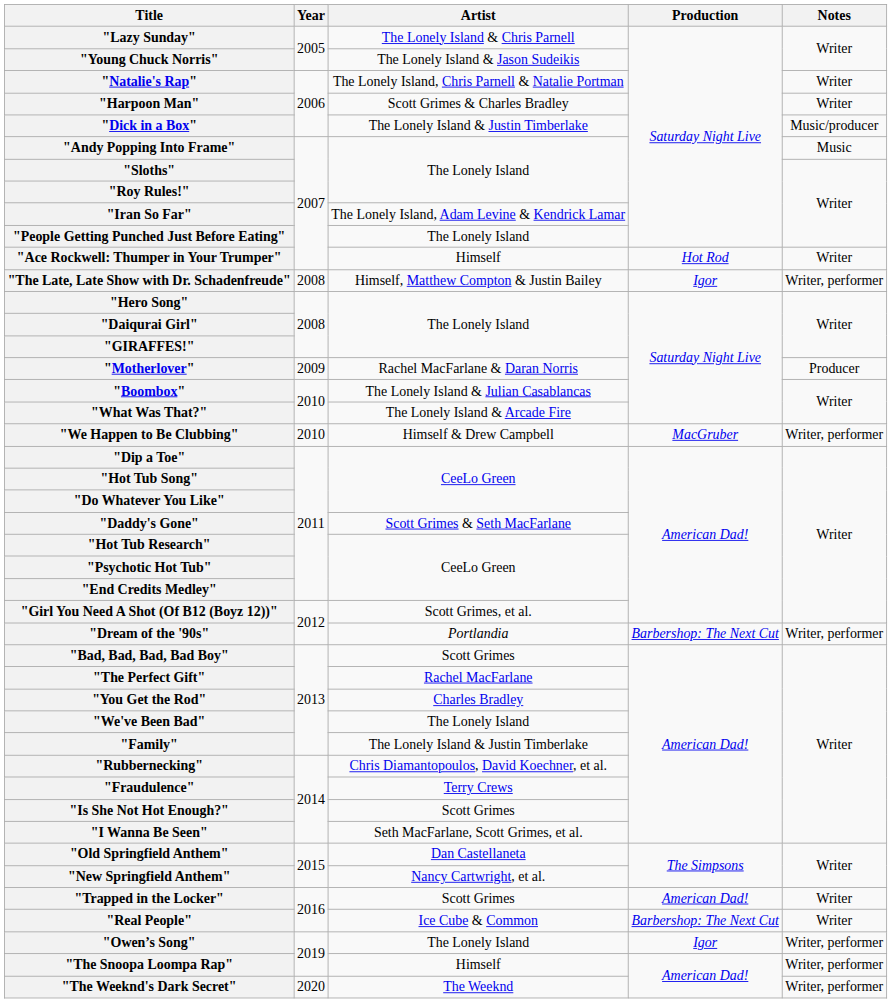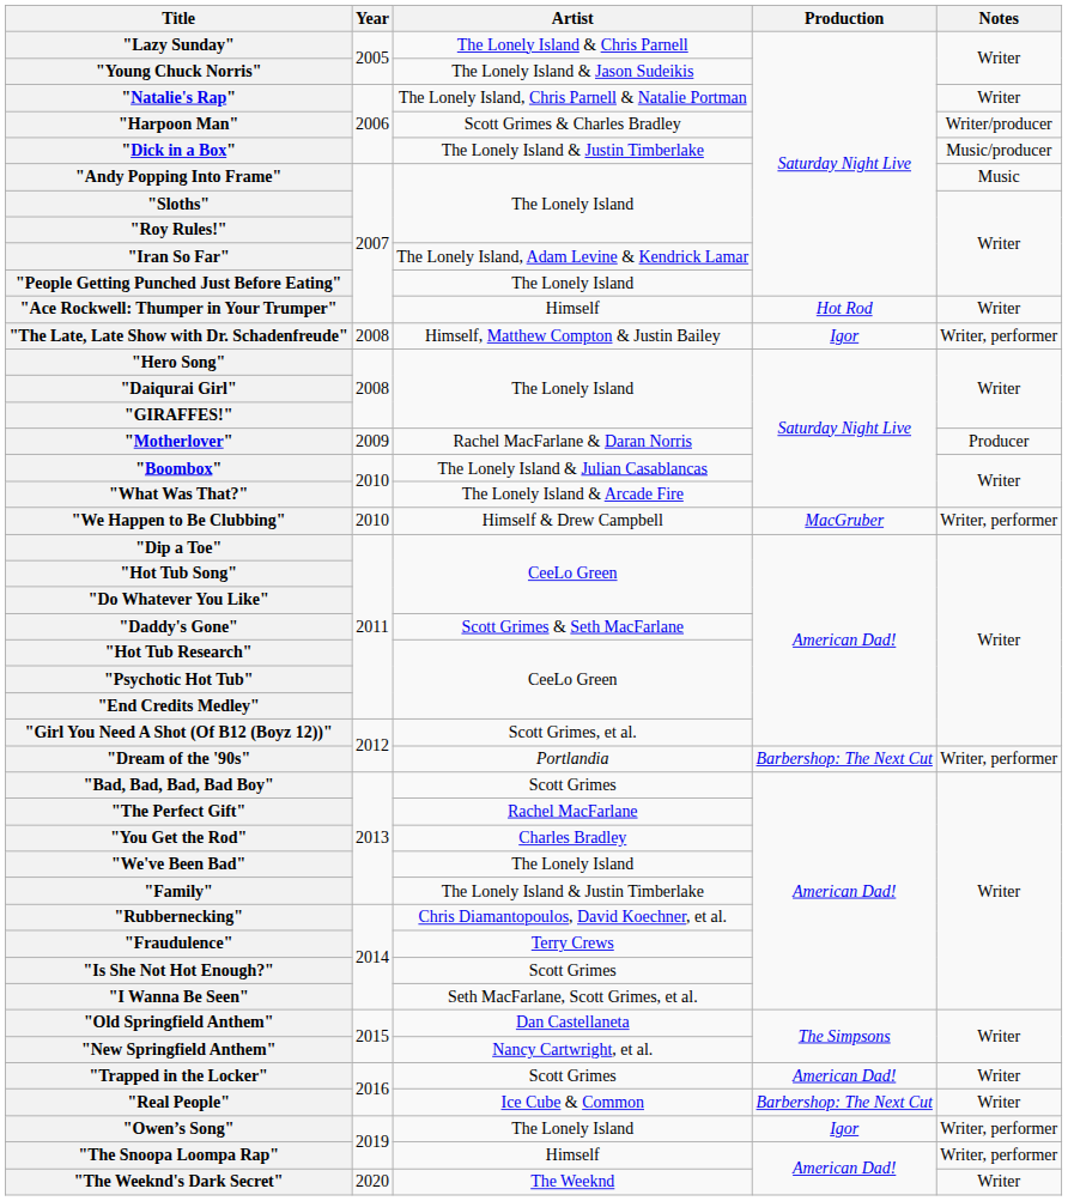"Harpoon Man" | Notes: Writer -> Writer/producer
"The Weeknd's Dark Secret" | Notes: Writer, performer -> Writer
